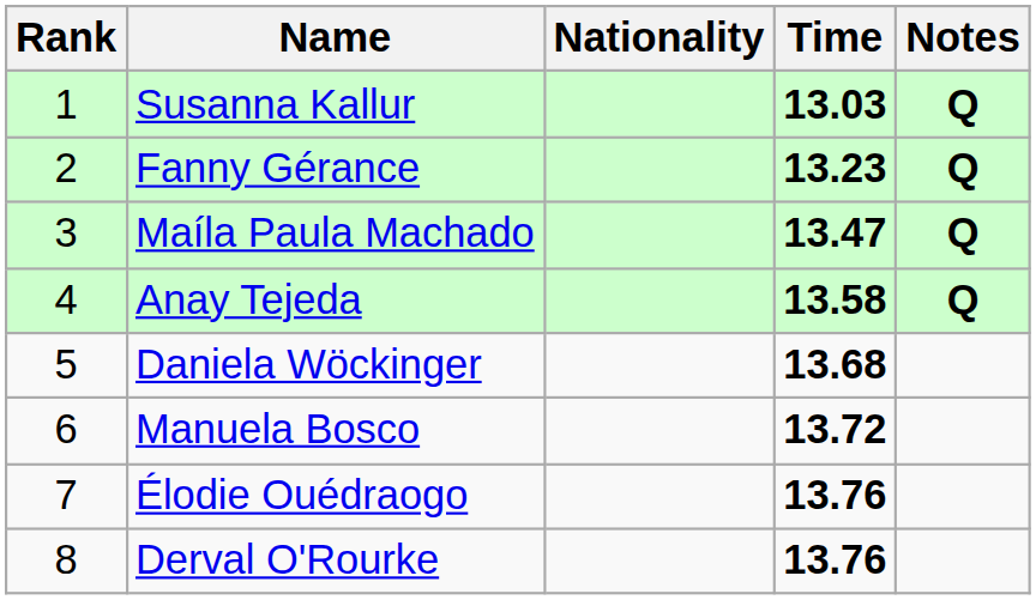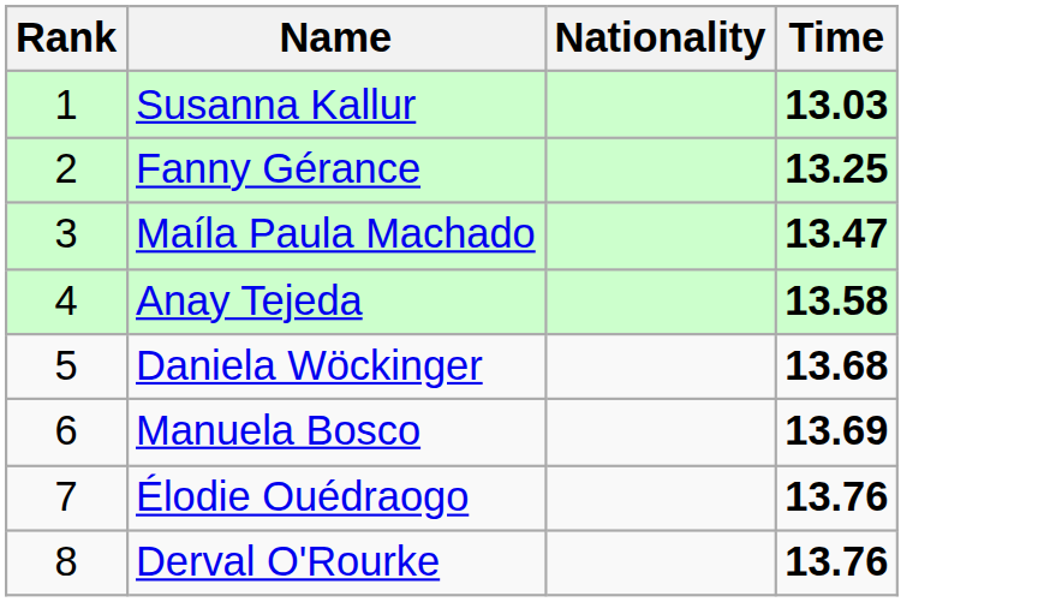- column: Notes | Q | Q | Q | Q
Fanny Gérance | Time: 13.23 -> 13.25
Manuela Bosco | Time: 13.72 -> 13.69
